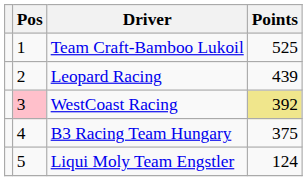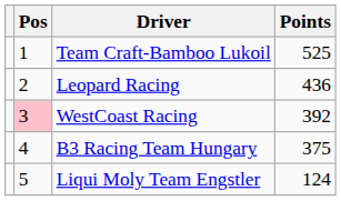Leopard Racing | Points: 439 -> 436
WestCoast Racing | Points: khaki background -> no background
